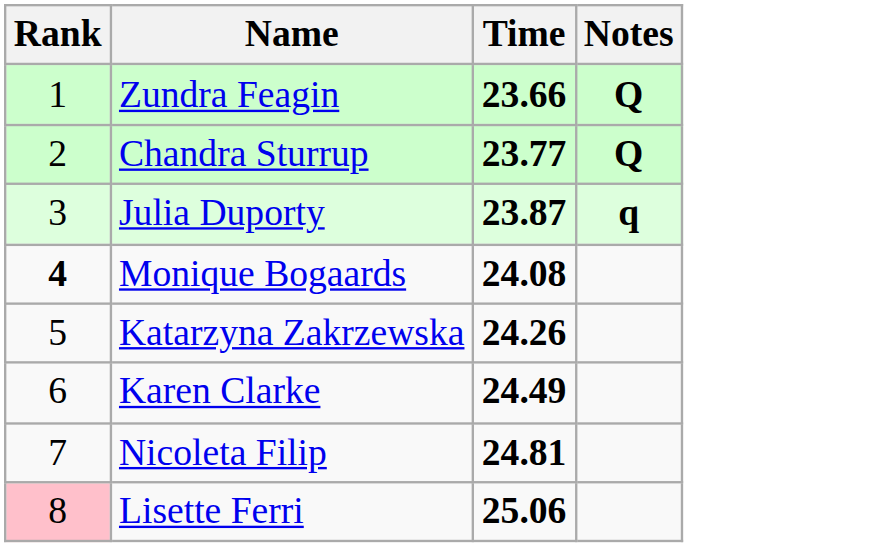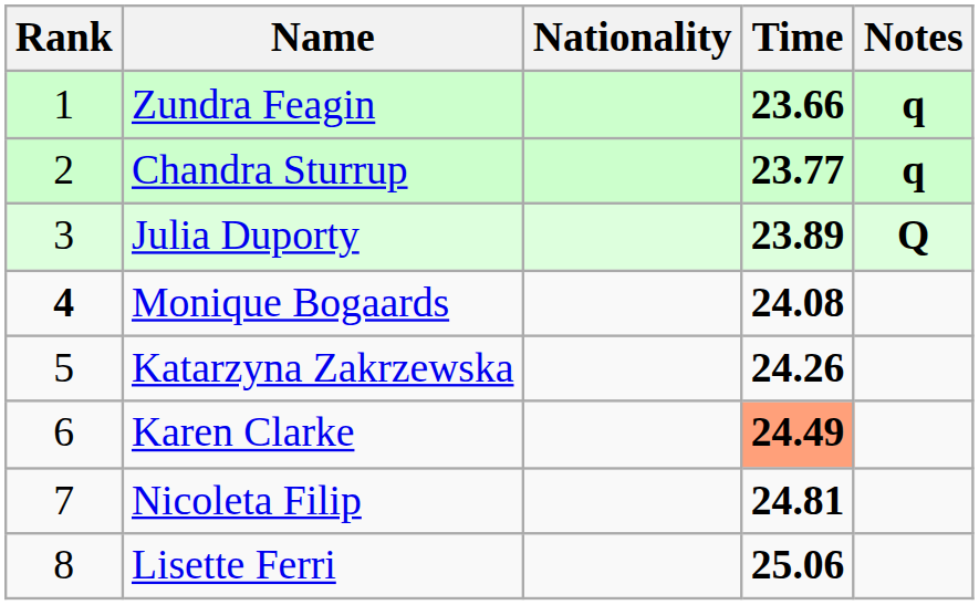+ column: Nationality
Zundra Feagin | Notes: Q -> q
Chandra Sturrup | Notes: Q -> q
Julia Duporty | Time: 23.87 -> 23.89
Julia Duporty | Notes: q -> Q
Karen Clarke | Time: no background -> lightsalmon background
Lisette Ferri | Rank: pink background -> no background
